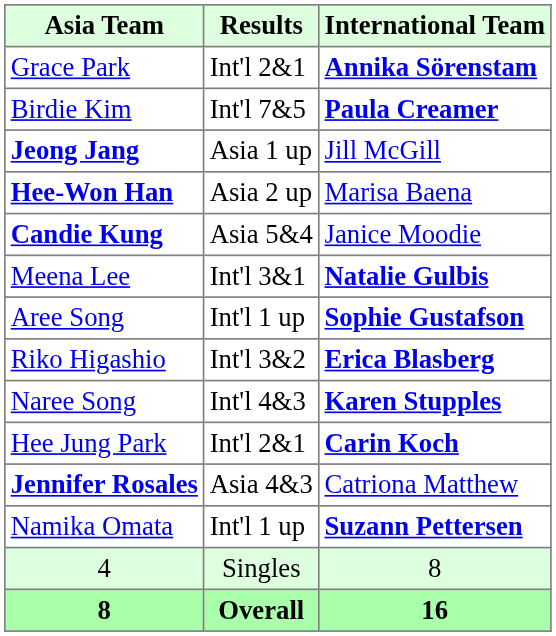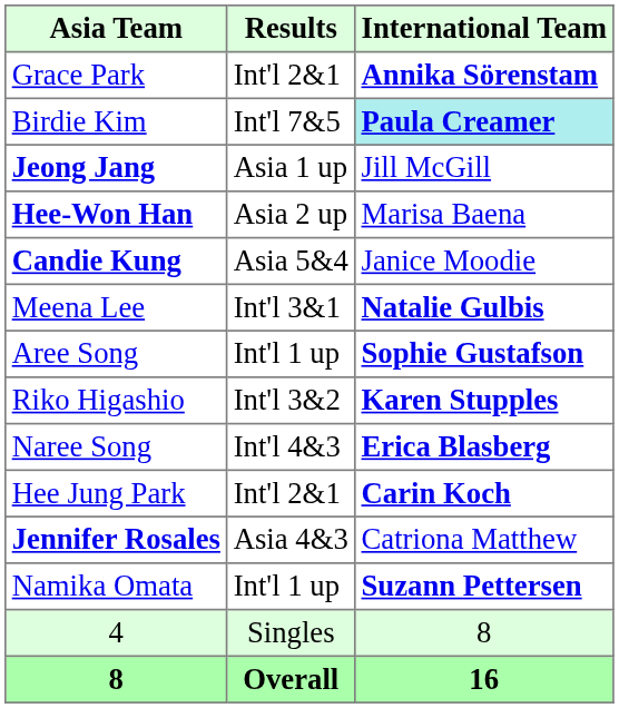Birdie Kim | International Team: no background -> paleturquoise background
Riko Higashio | International Team: Erica Blasberg -> Karen Stupples
Naree Song | International Team: Karen Stupples -> Erica Blasberg
